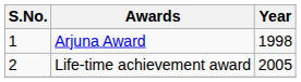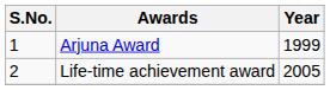Arjuna Award | Year: 1998 -> 1999
